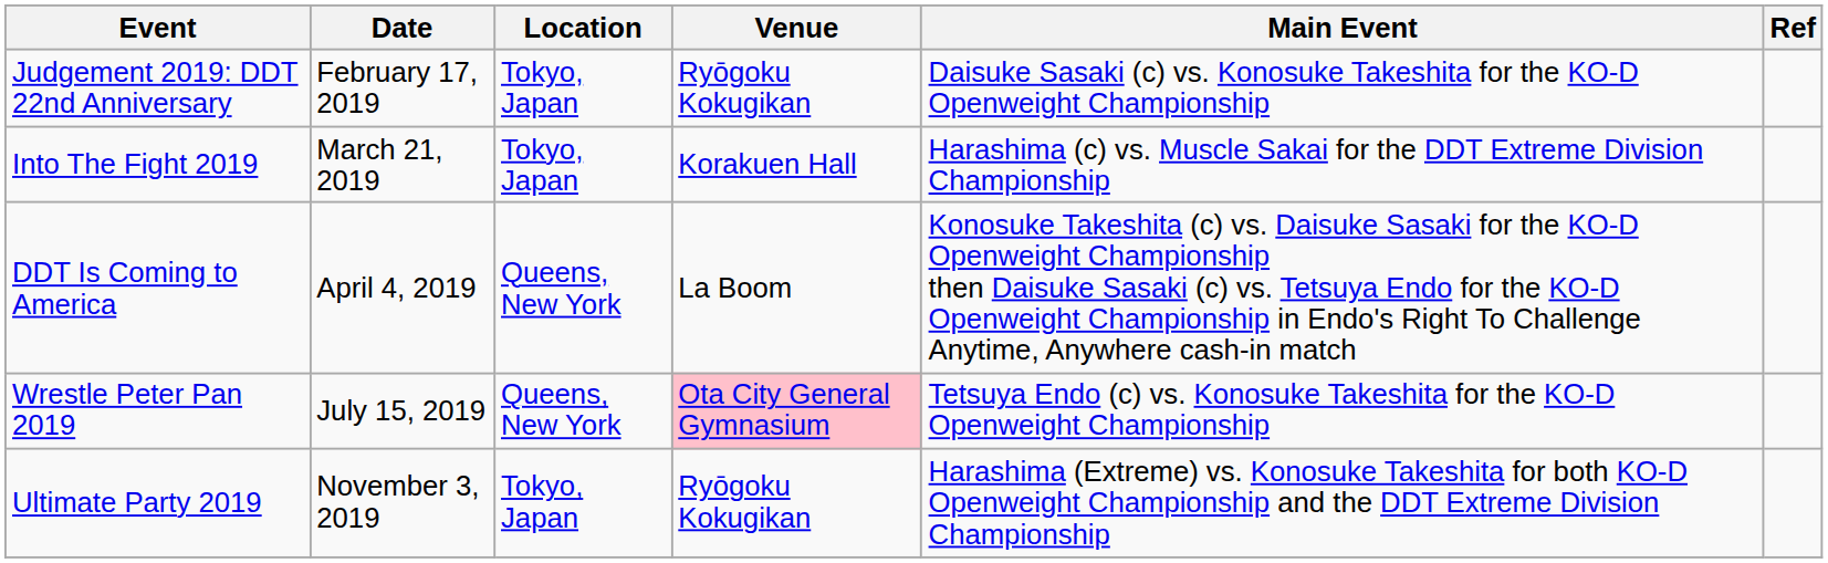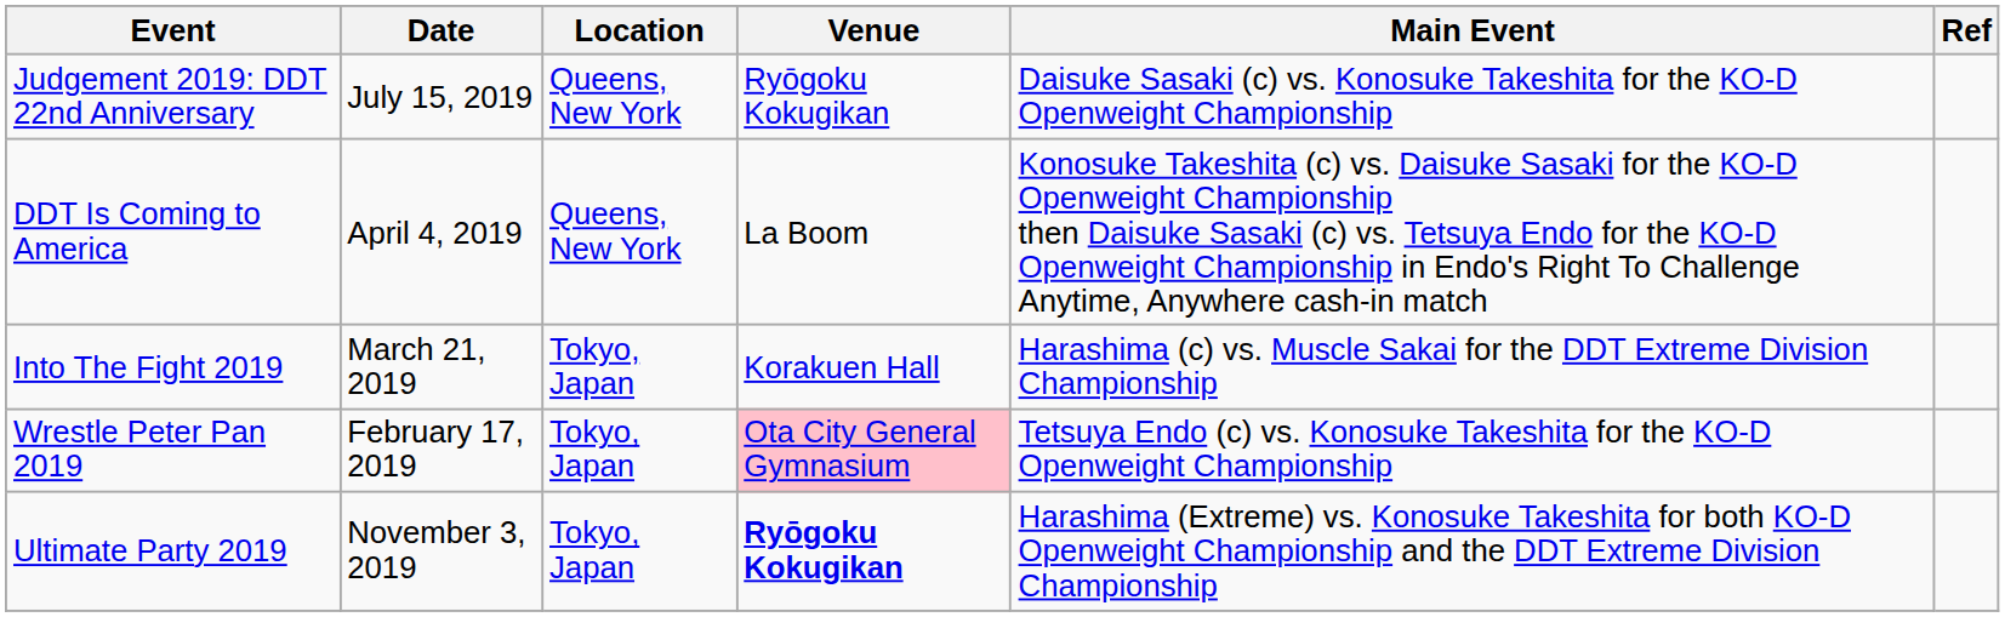Judgement 2019: DDT 22nd Anniversary | Date: February 17, 2019 -> July 15, 2019
Judgement 2019: DDT 22nd Anniversary | Location: Tokyo, Japan -> Queens, New York
rows swapped: Into The Fight 2019 <-> DDT Is Coming to America
Wrestle Peter Pan 2019 | Date: July 15, 2019 -> February 17, 2019
Wrestle Peter Pan 2019 | Location: Queens, New York -> Tokyo, Japan
Ultimate Party 2019 | Venue: normal -> bold
